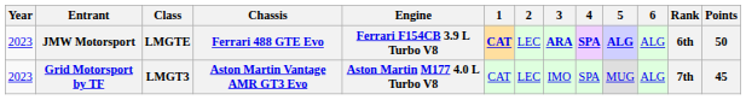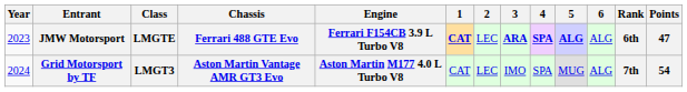JMW Motorsport | Points: 50 -> 47
Grid Motorsport by TF | Year: 2023 -> 2024
Grid Motorsport by TF | Points: 45 -> 54
